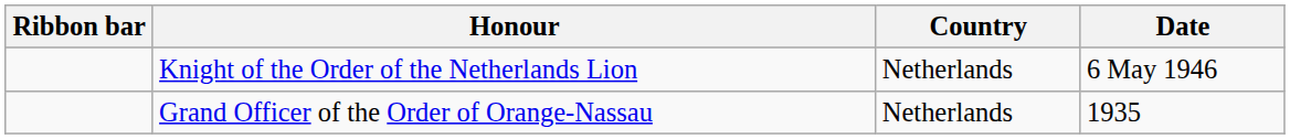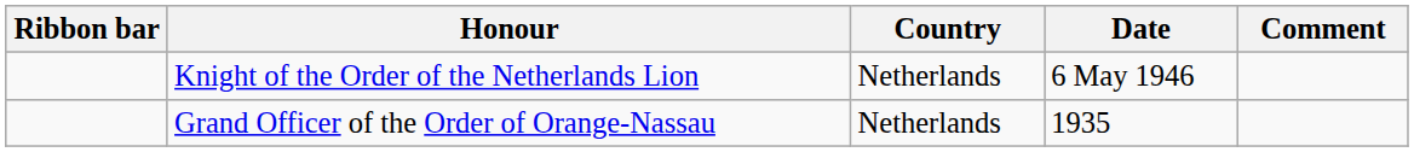+ column: Comment
